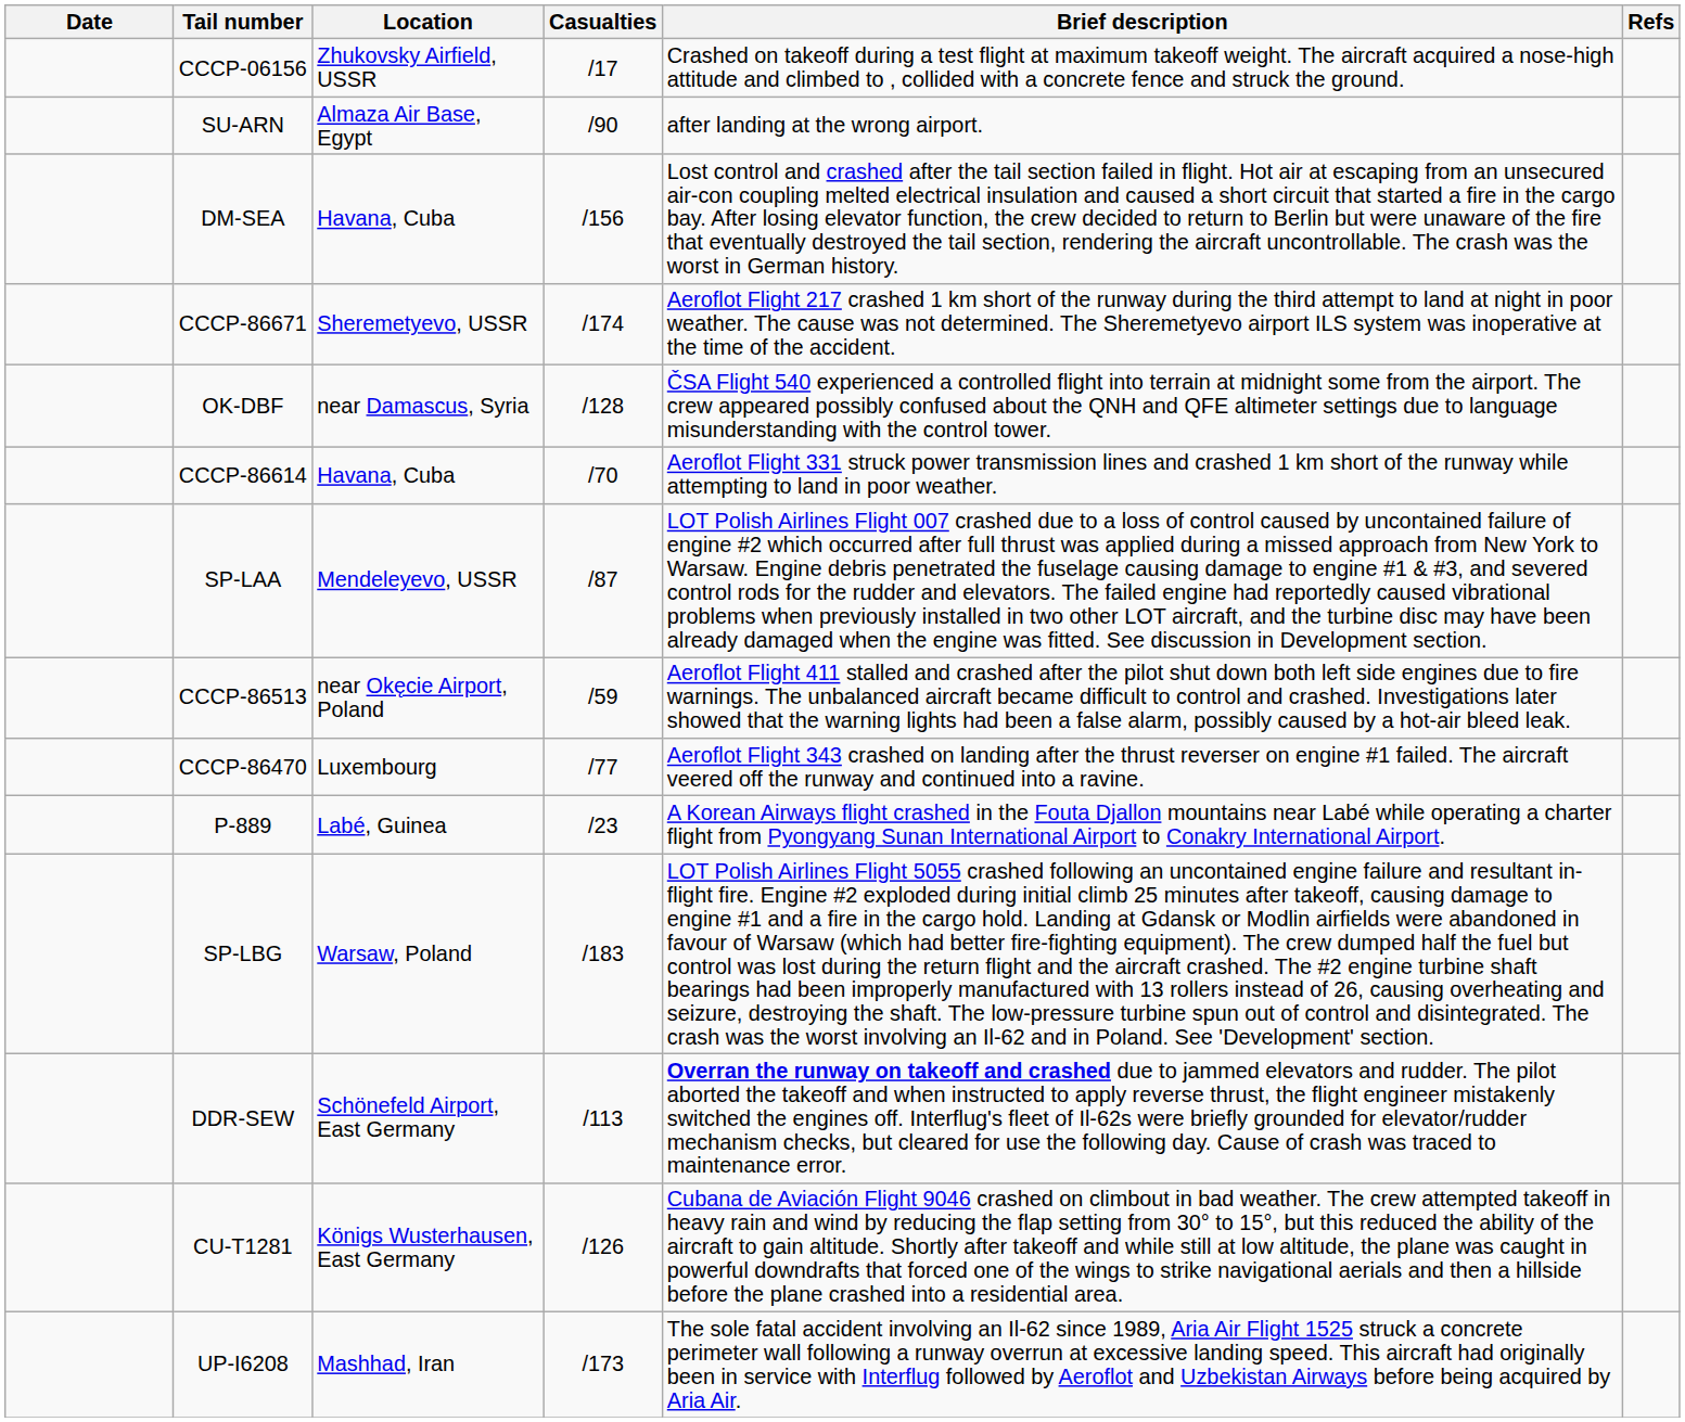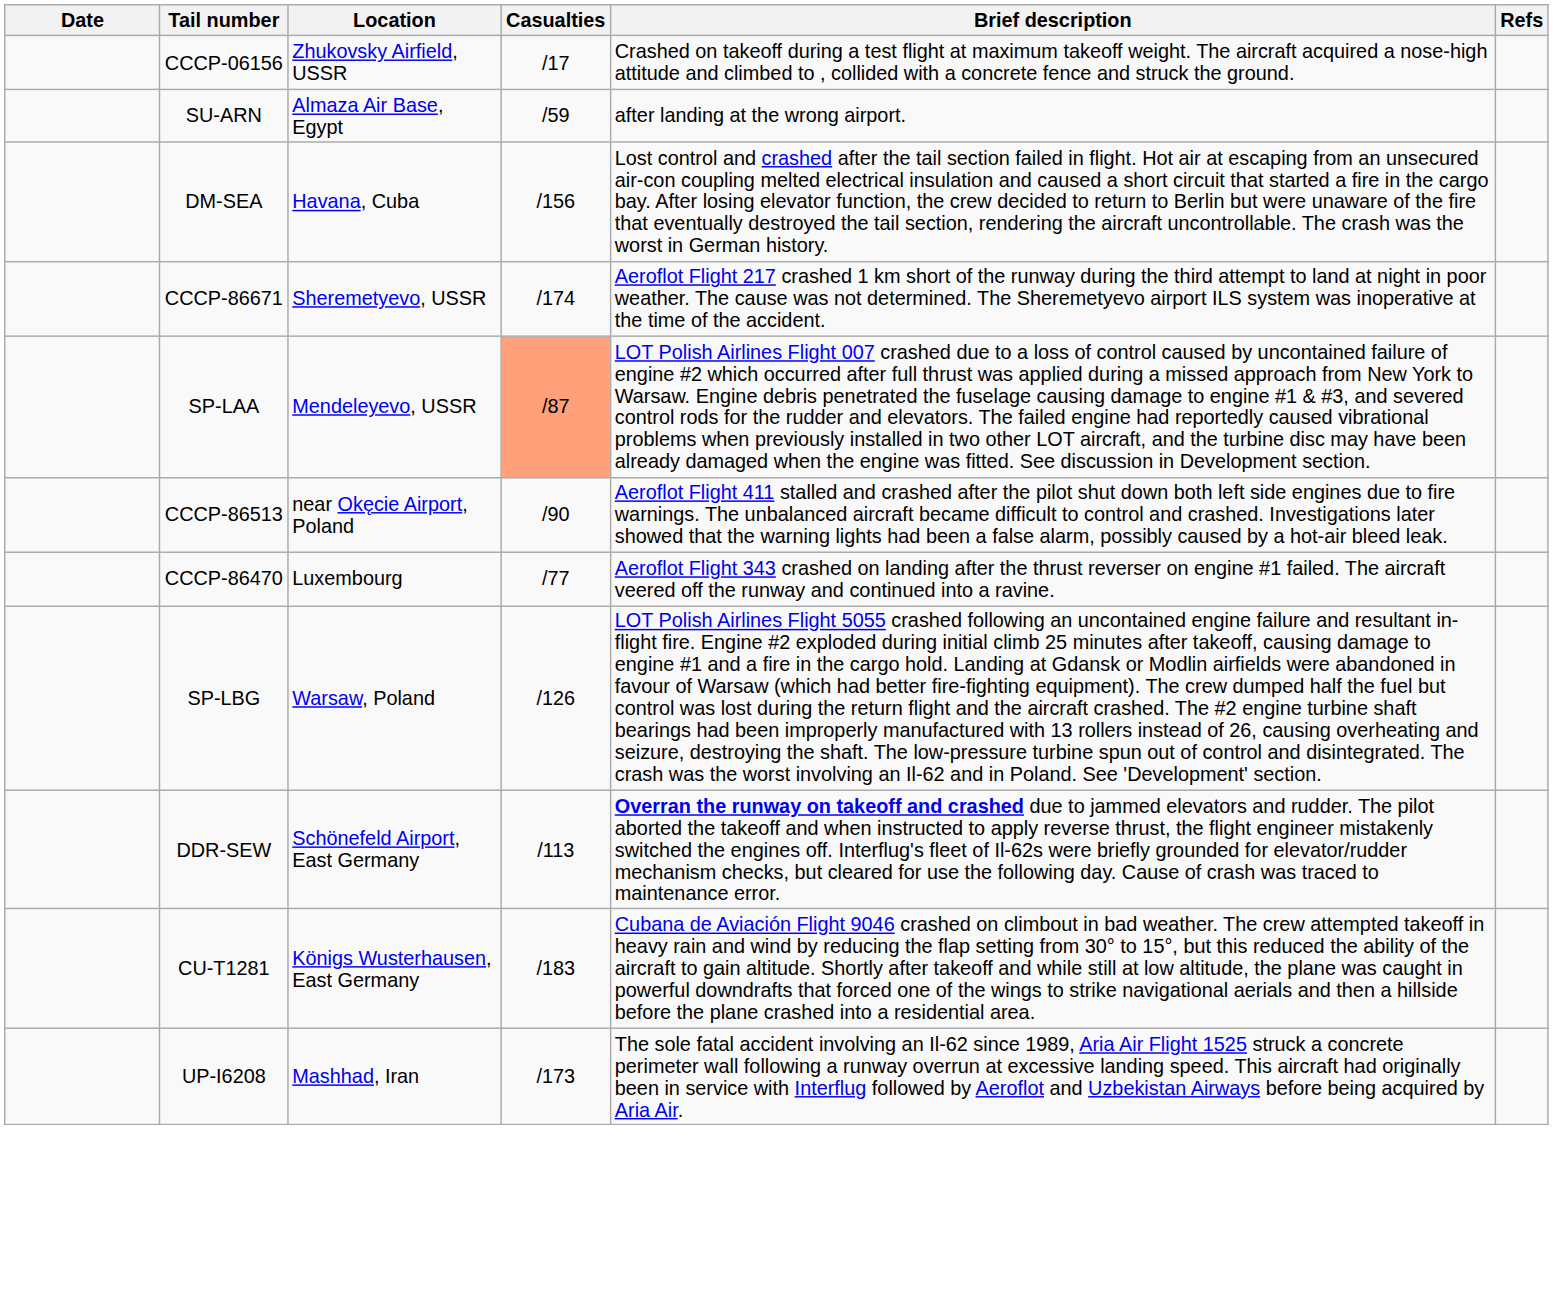SU-ARN | Casualties: /90 -> /59
- row: OK-DBF | near Damascus, Syria | /128 | ČSA Flight 540 experienced a controlled flight into terrain at midnight some from the airport. The crew appeared possibly confused about the QNH and QFE altimeter settings due to language misunderstanding with the control tower.
- row: СССР-86614 | Havana, Cuba | /70 | Aeroflot Flight 331 struck power transmission lines and crashed 1 km short of the runway while attempting to land in poor weather.
SP-LAA | Casualties: no background -> lightsalmon background
СССР-86513 | Casualties: /59 -> /90
- row: P-889 | Labé, Guinea | /23 | A Korean Airways flight crashed in the Fouta Djallon mountains near Labé while operating a charter flight from Pyongyang Sunan International Airport to Conakry International Airport.
SP-LBG | Casualties: /183 -> /126
CU-T1281 | Casualties: /126 -> /183
